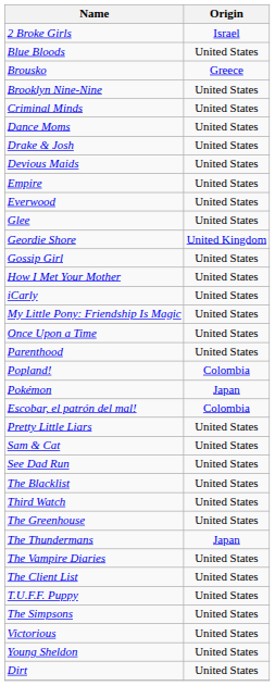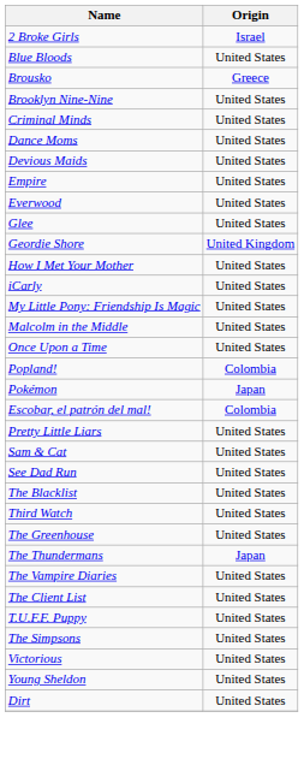- row: Drake & Josh | United States
- row: Gossip Girl | United States
+ row: Malcolm in the Middle | United States
- row: Parenthood | United States
